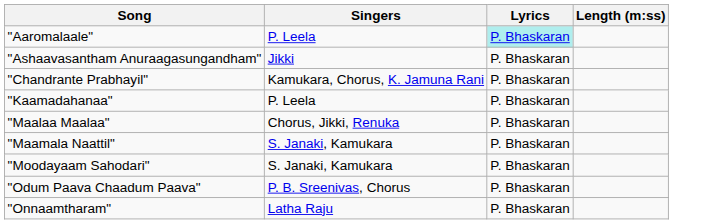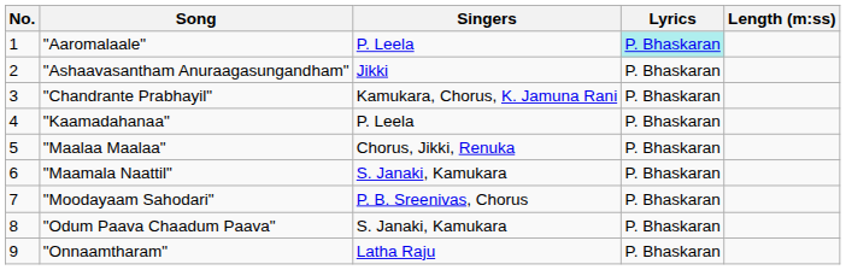+ column: No. | 1 | 2 | 3 | 4 | 5 | 6 | 7 | 8 | 9
"Moodayaam Sahodari" | Singers: S. Janaki, Kamukara -> P. B. Sreenivas, Chorus
"Odum Paava Chaadum Paava" | Singers: P. B. Sreenivas, Chorus -> S. Janaki, Kamukara
